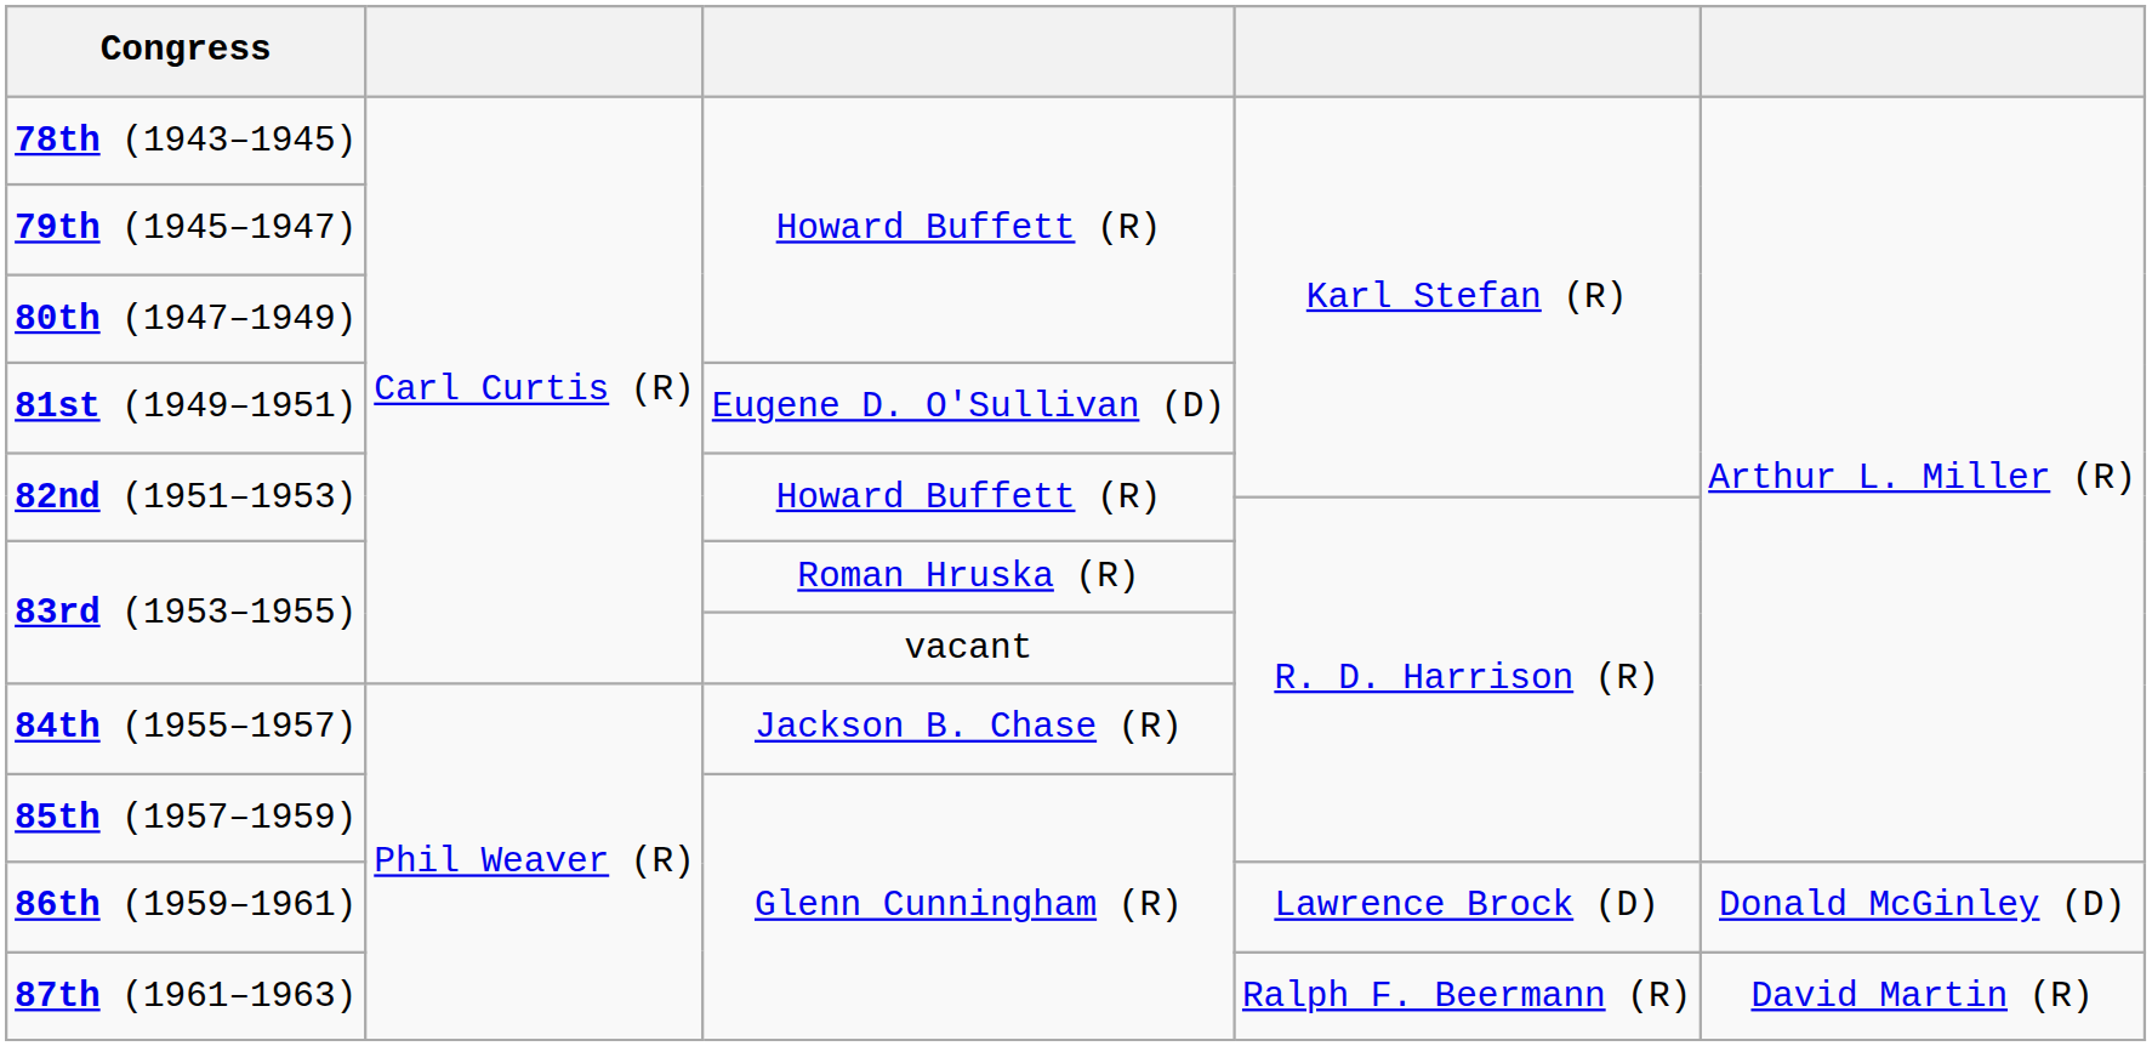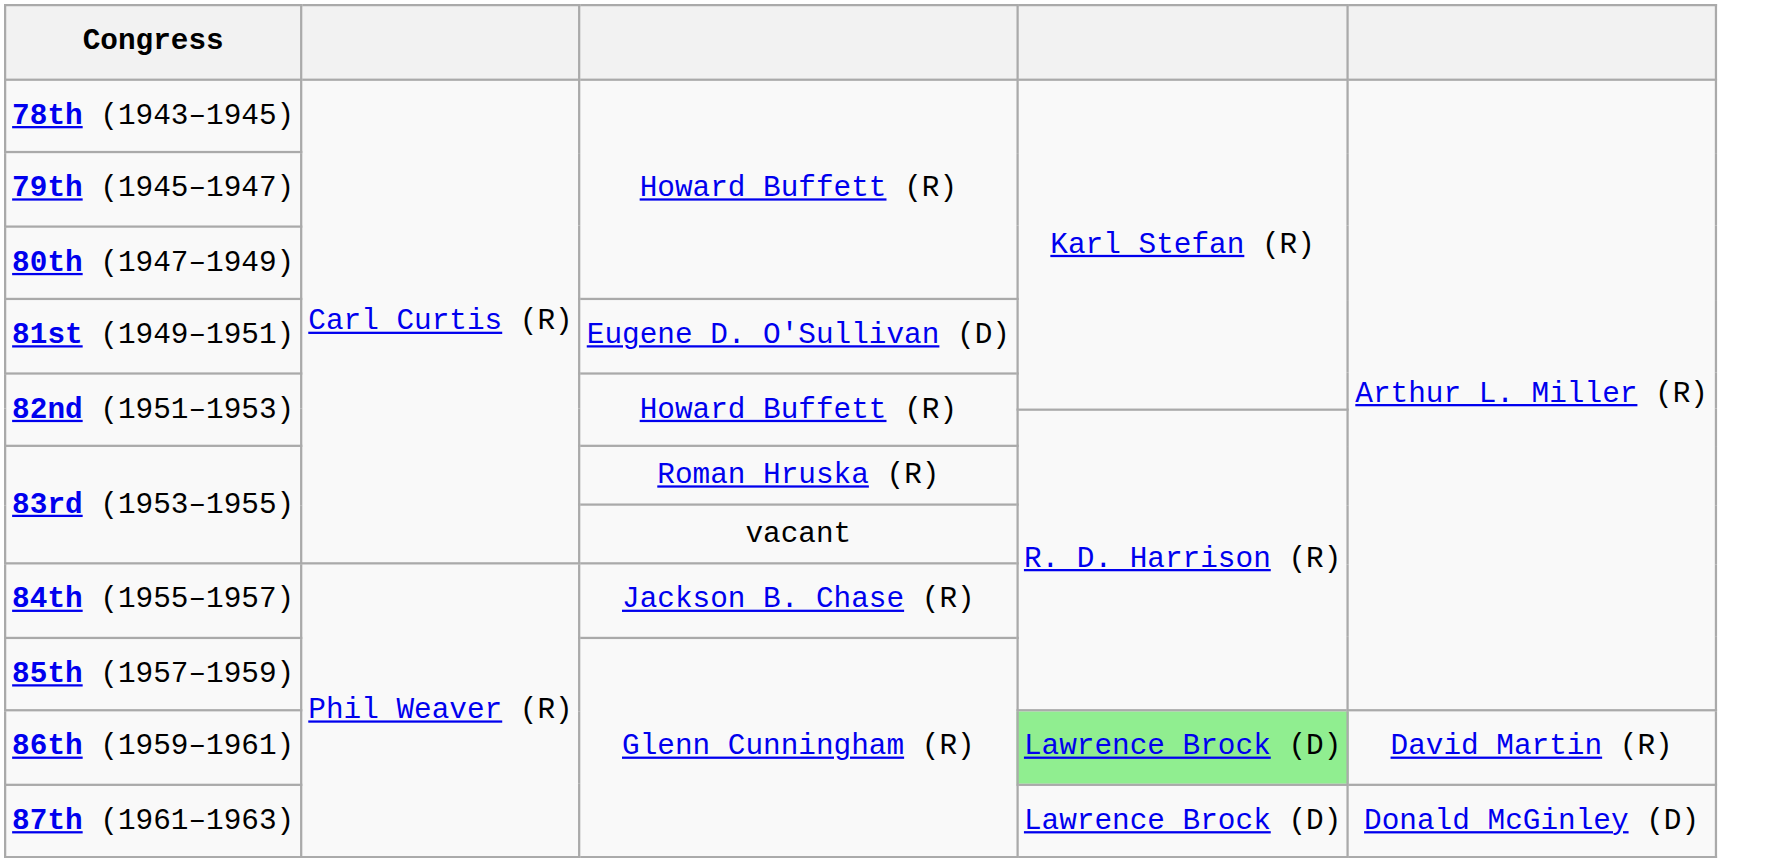86th (1959–1961) | column 4: no background -> lightgreen background
86th (1959–1961) | column 5: Donald McGinley (D) -> David Martin (R)
87th (1961–1963) | column 4: Ralph F. Beermann (R) -> Lawrence Brock (D)
87th (1961–1963) | column 5: David Martin (R) -> Donald McGinley (D)
